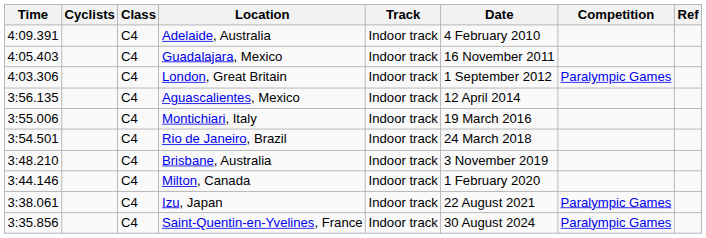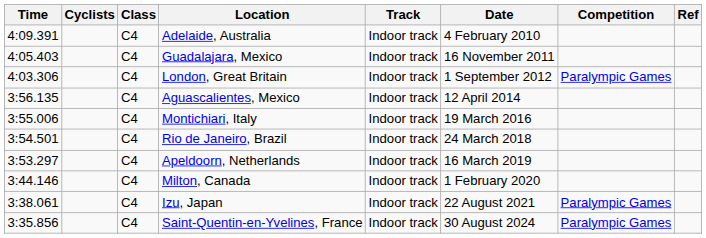+ row: 3:53.297 | C4 | Apeldoorn, Netherlands | Indoor track | 16 March 2019
- row: 3:48.210 | C4 | Brisbane, Australia | Indoor track | 3 November 2019
